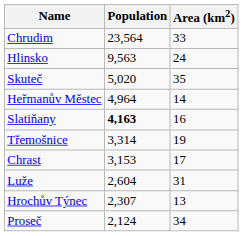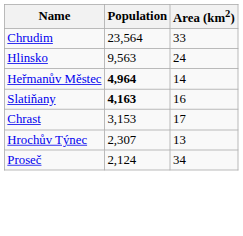- row: Skuteč | 5,020 | 35
Heřmanův Městec | Population: normal -> bold
- row: Třemošnice | 3,314 | 19
- row: Luže | 2,604 | 31
